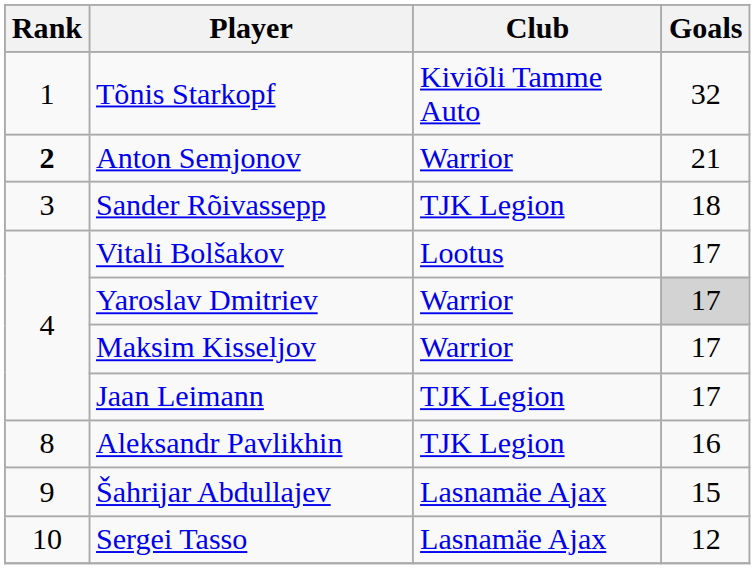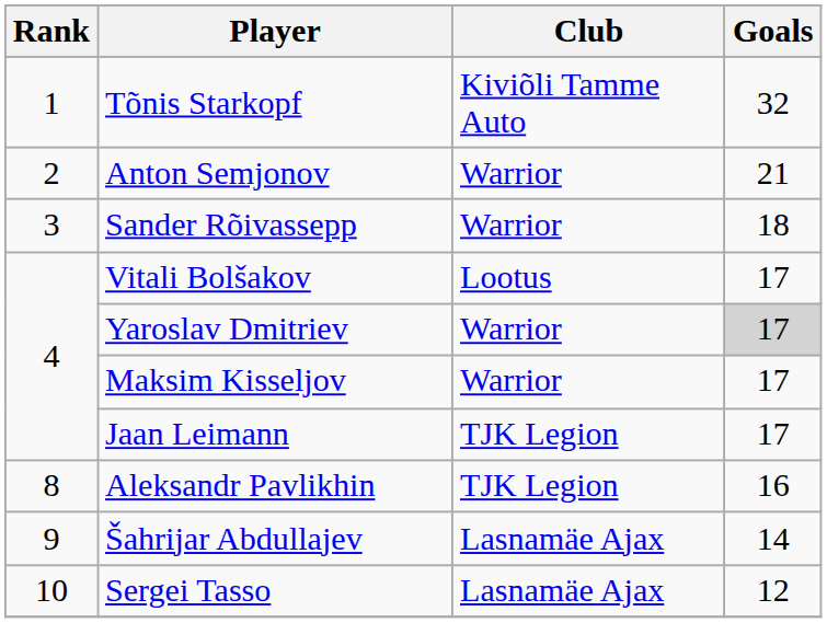Anton Semjonov | Rank: bold -> normal
Sander Rõivassepp | Club: TJK Legion -> Warrior
Šahrijar Abdullajev | Goals: 15 -> 14
